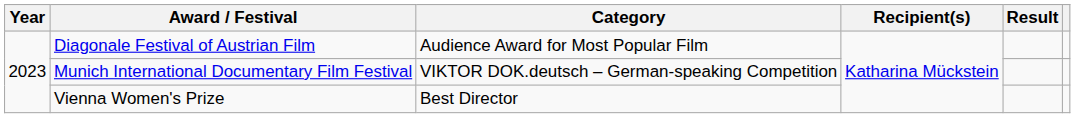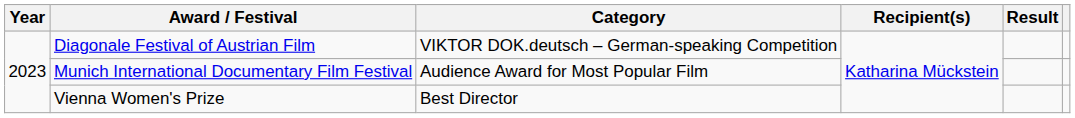Diagonale Festival of Austrian Film | Category: Audience Award for Most Popular Film -> VIKTOR DOK.deutsch – German-speaking Competition
Munich International Documentary Film Festival | Category: VIKTOR DOK.deutsch – German-speaking Competition -> Audience Award for Most Popular Film
